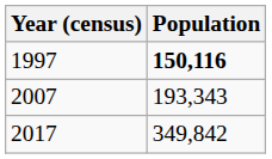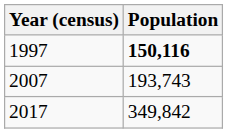2007 | Population: 193,343 -> 193,743
